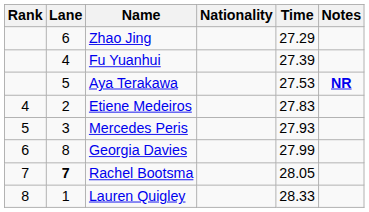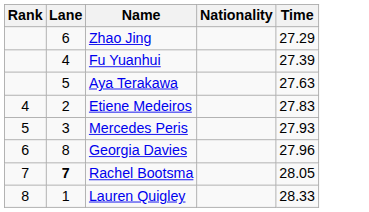- column: Notes | NR
Aya Terakawa | Time: 27.53 -> 27.63
Georgia Davies | Time: 27.99 -> 27.96
